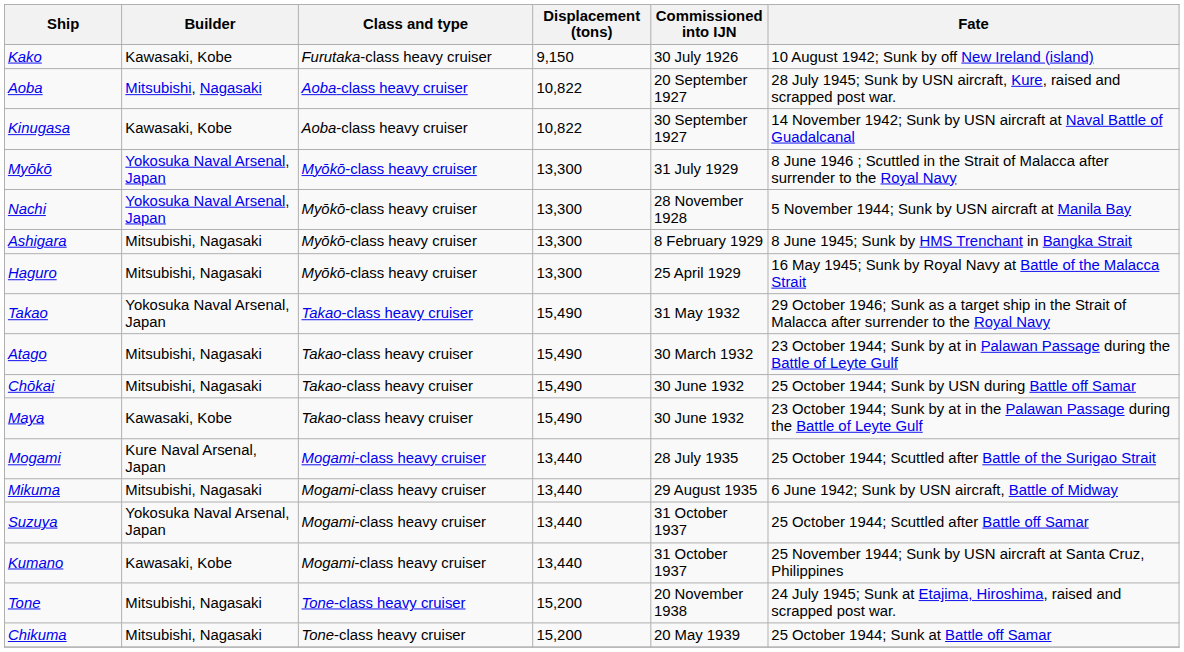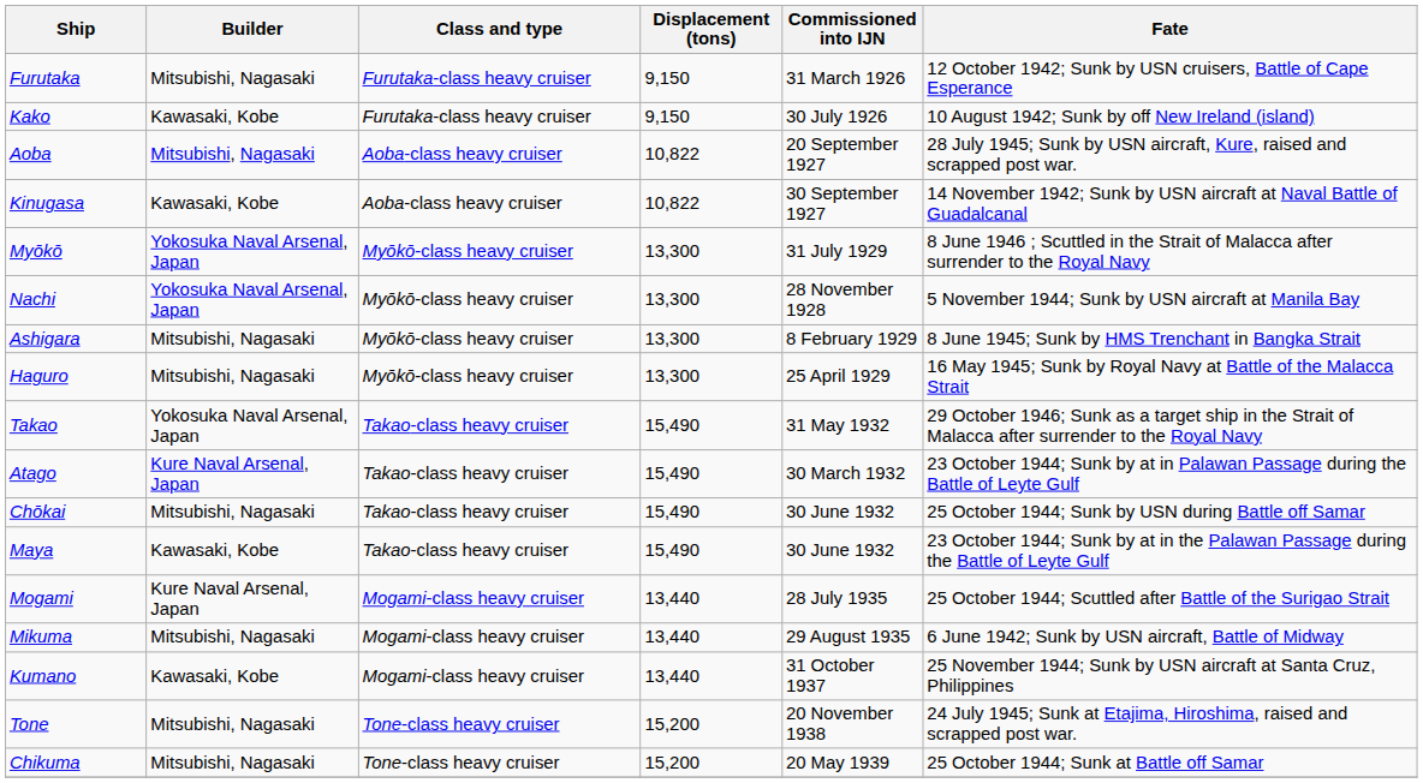+ row: Furutaka | Mitsubishi, Nagasaki | Furutaka-class heavy cruiser | 9,150 | 31 March 1926 | 12 October 1942; Sunk by USN cruisers, Battle of Cape Esperance
Atago | Builder: Mitsubishi, Nagasaki -> Kure Naval Arsenal, Japan
- row: Suzuya | Yokosuka Naval Arsenal, Japan | Mogami-class heavy cruiser | 13,440 | 31 October 1937 | 25 October 1944; Scuttled after Battle off Samar
